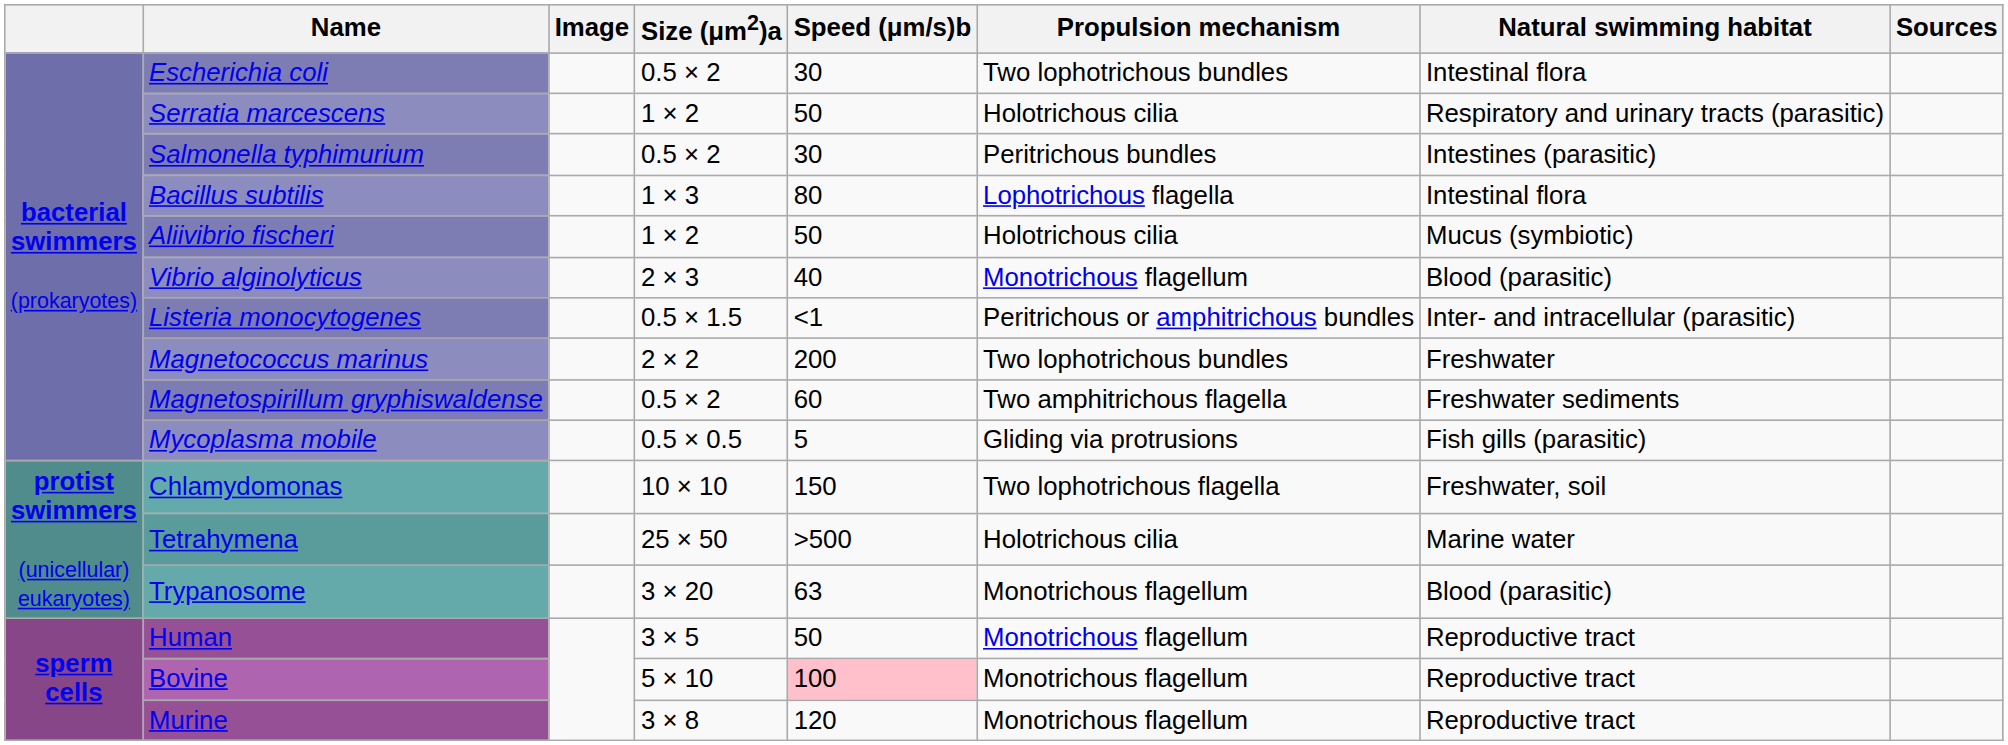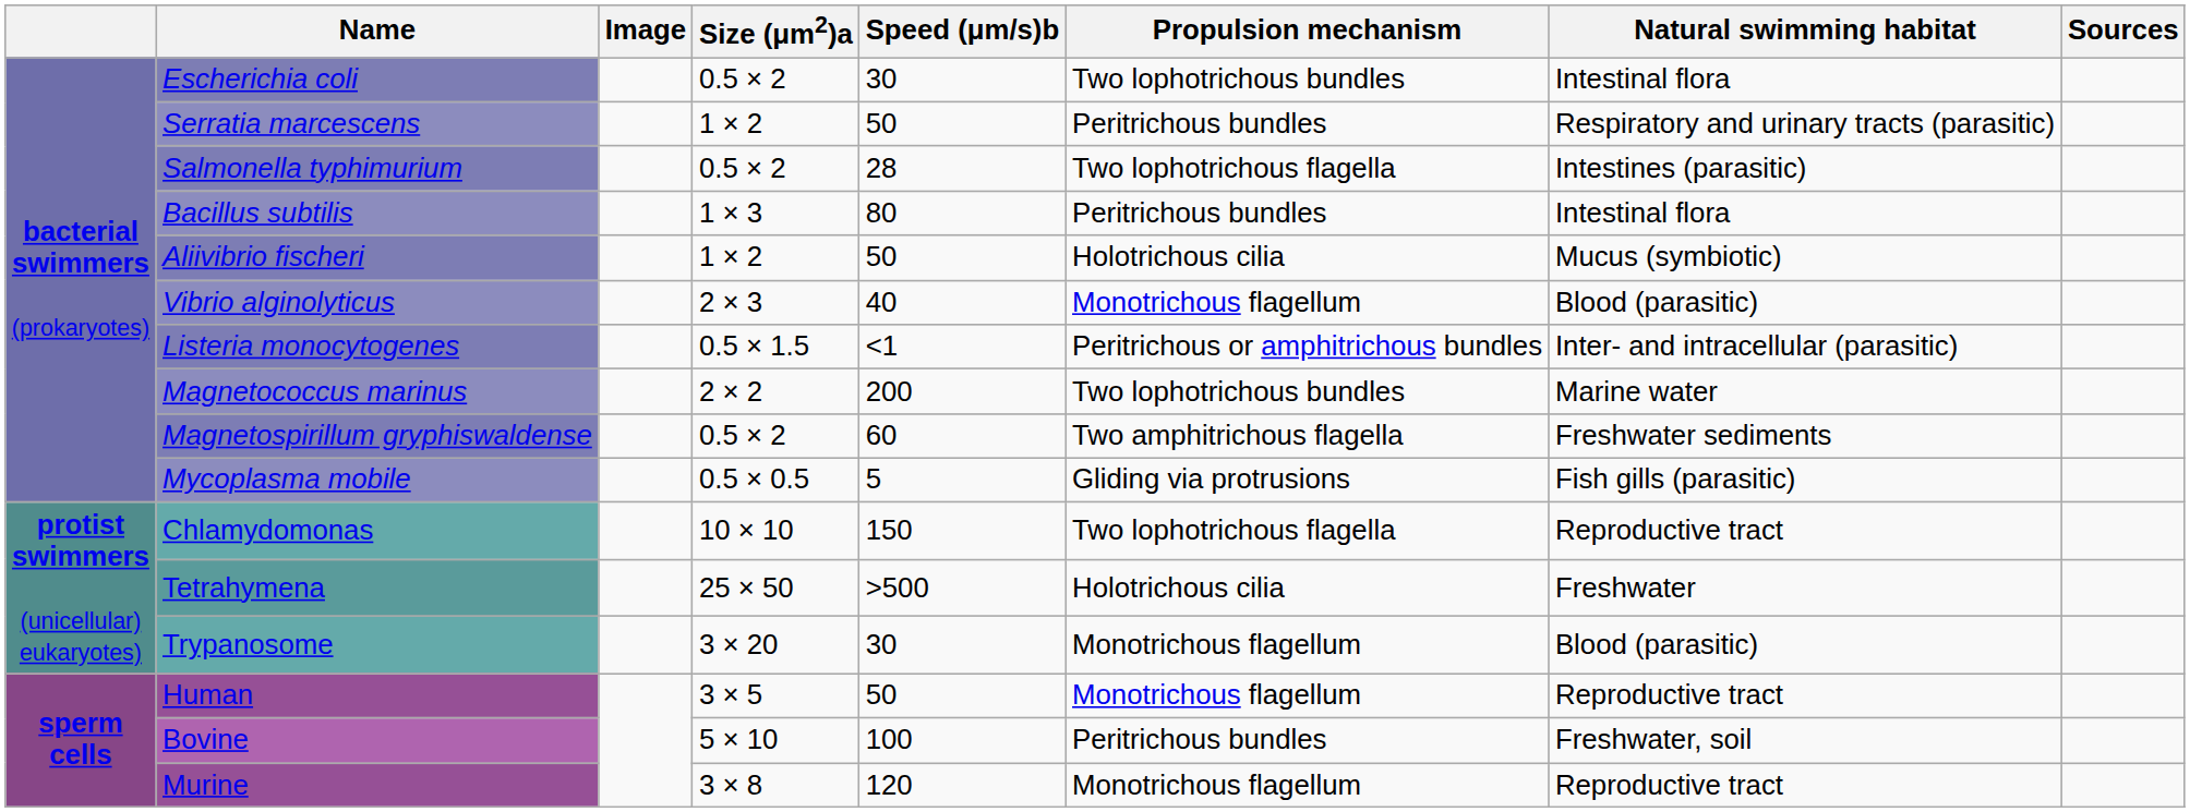Serratia marcescens | Propulsion mechanism: Holotrichous cilia -> Peritrichous bundles
Salmonella typhimurium | Speed (μm/s)b: 30 -> 28
Salmonella typhimurium | Propulsion mechanism: Peritrichous bundles -> Two lophotrichous flagella
Bacillus subtilis | Propulsion mechanism: Lophotrichous flagella -> Peritrichous bundles
Magnetococcus marinus | Natural swimming habitat: Freshwater -> Marine water
Chlamydomonas | Natural swimming habitat: Freshwater, soil -> Reproductive tract
Tetrahymena | Natural swimming habitat: Marine water -> Freshwater
Trypanosome | Speed (μm/s)b: 63 -> 30
Bovine | Speed (μm/s)b: pink background -> no background
Bovine | Propulsion mechanism: Monotrichous flagellum -> Peritrichous bundles
Bovine | Natural swimming habitat: Reproductive tract -> Freshwater, soil
